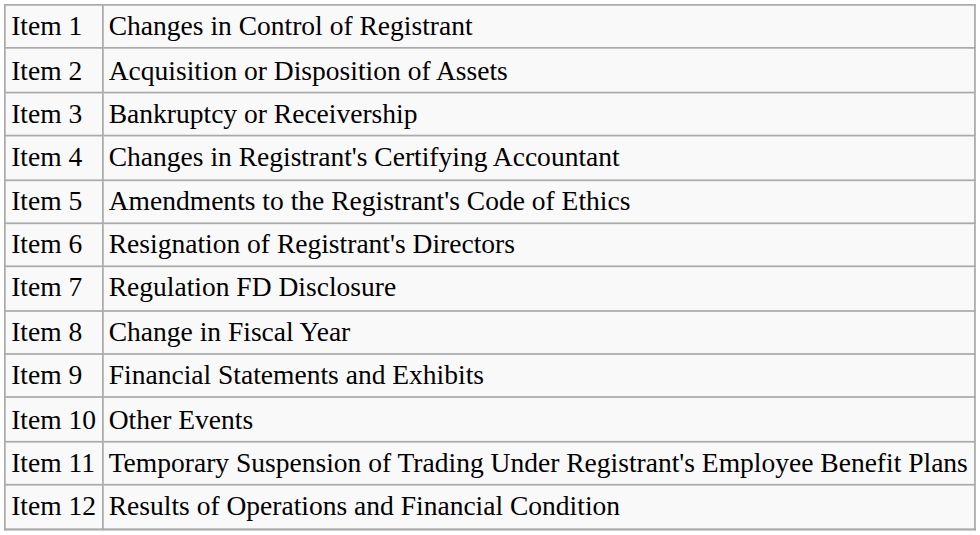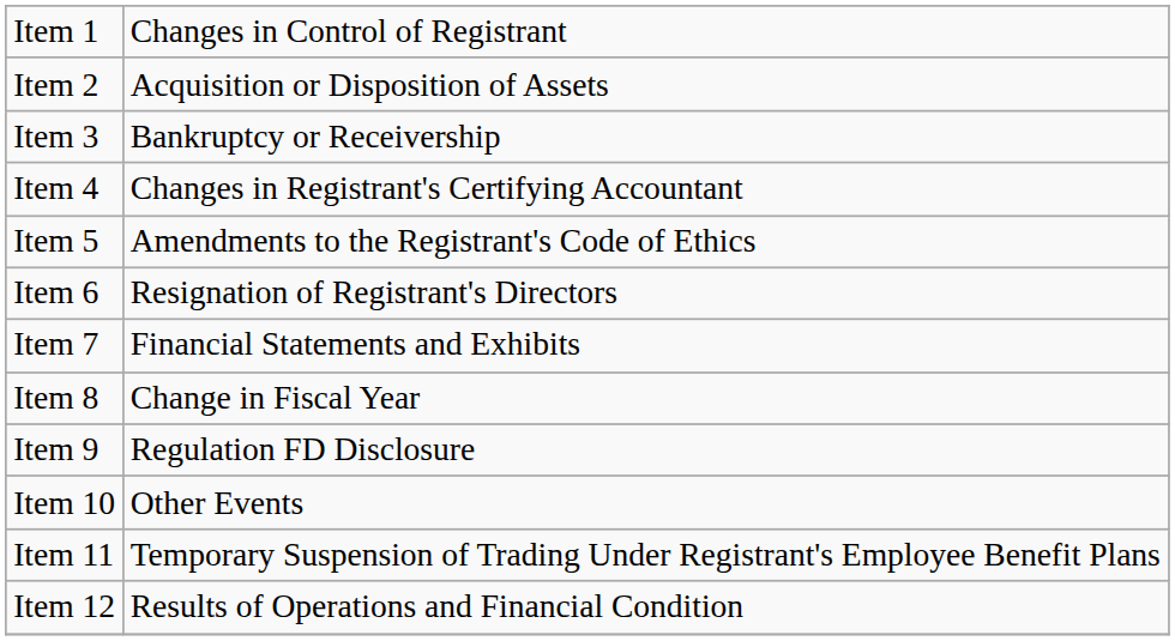Item 7 | column 2: Regulation FD Disclosure -> Financial Statements and Exhibits
Item 9 | column 2: Financial Statements and Exhibits -> Regulation FD Disclosure
